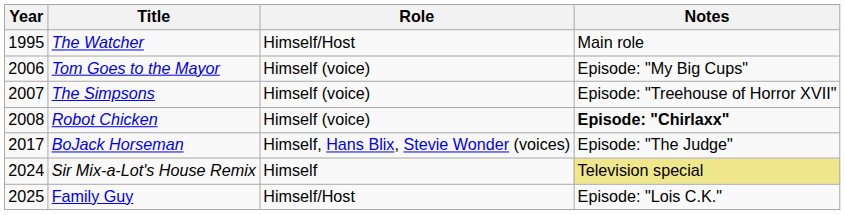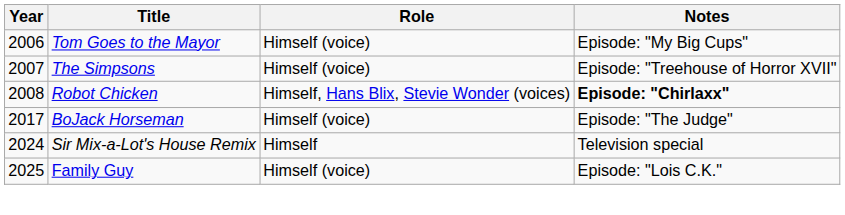- row: 1995 | The Watcher | Himself/Host | Main role
Robot Chicken | Role: Himself (voice) -> Himself, Hans Blix, Stevie Wonder (voices)
BoJack Horseman | Role: Himself, Hans Blix, Stevie Wonder (voices) -> Himself (voice)
Sir Mix-a-Lot's House Remix | Notes: khaki background -> no background
Family Guy | Role: Himself/Host -> Himself (voice)
